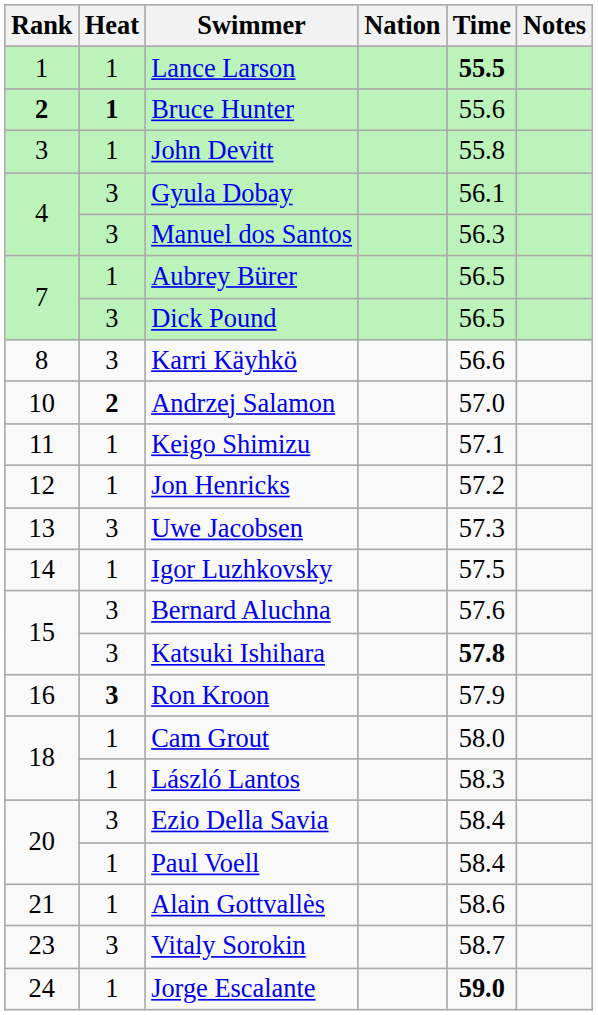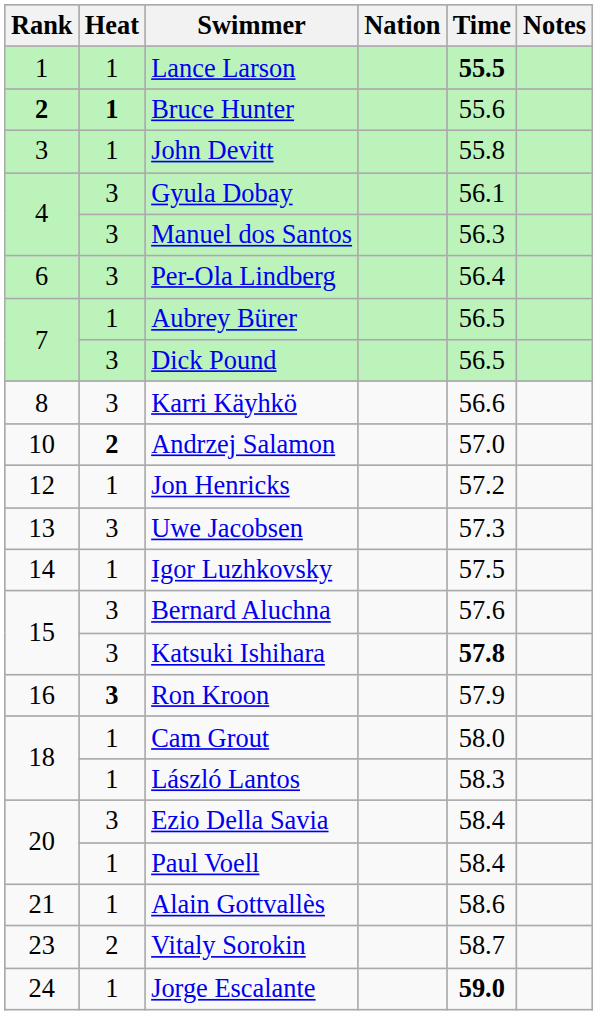+ row: 6 | 3 | Per-Ola Lindberg | 56.4
- row: 11 | 1 | Keigo Shimizu | 57.1
Vitaly Sorokin | Heat: 3 -> 2
